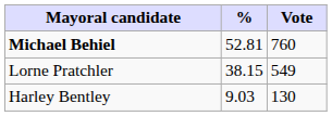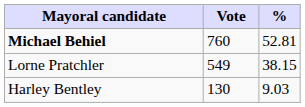columns swapped: Vote <-> %
